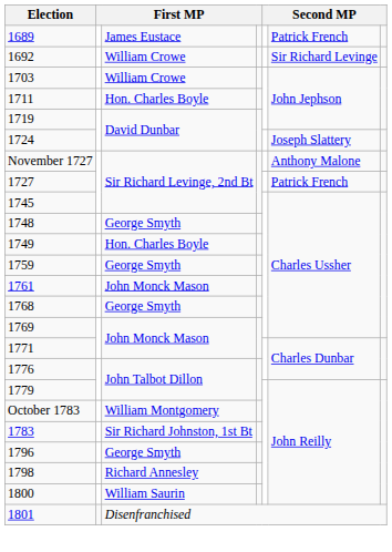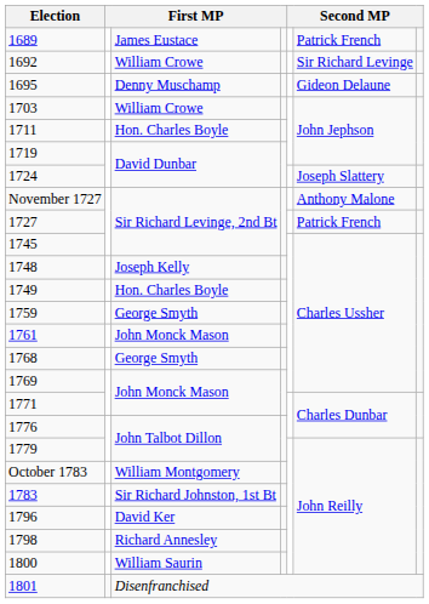+ row: 1695 | Denny Muschamp | Gideon Delaune
1748 | column 3: George Smyth -> Joseph Kelly
1796 | column 3: George Smyth -> David Ker
